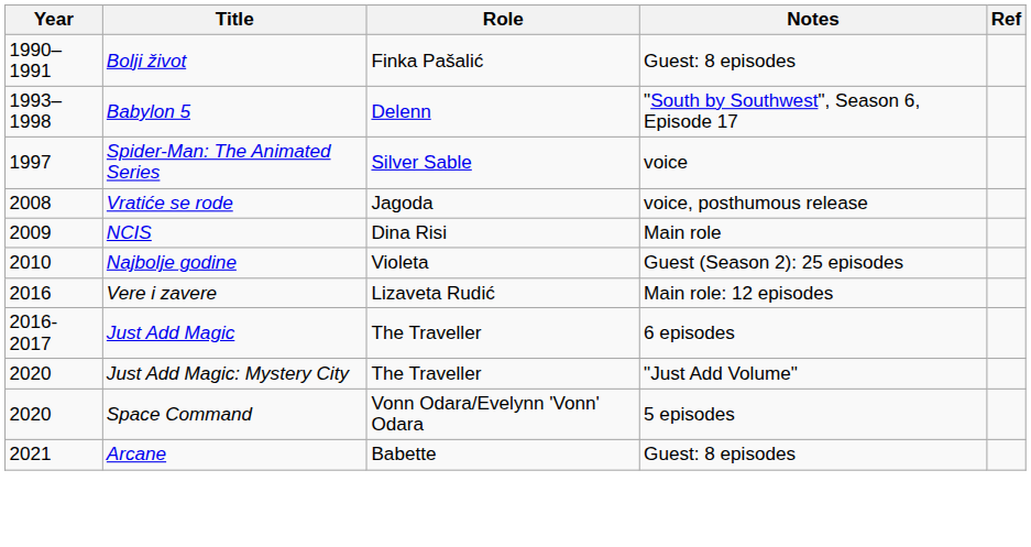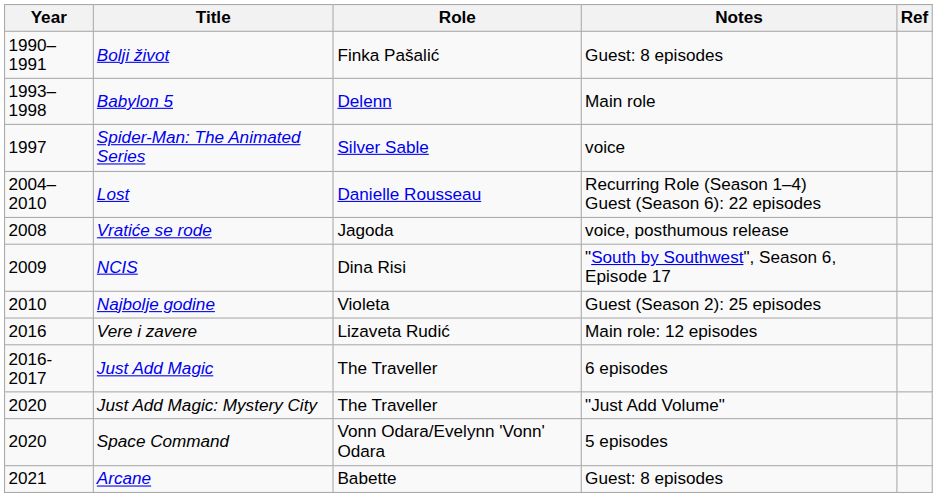Babylon 5 | Notes: "South by Southwest", Season 6, Episode 17 -> Main role
+ row: 2004–2010 | Lost | Danielle Rousseau | Recurring Role (Season 1–4) Guest (Season 6): 22 episodes
NCIS | Notes: Main role -> "South by Southwest", Season 6, Episode 17
